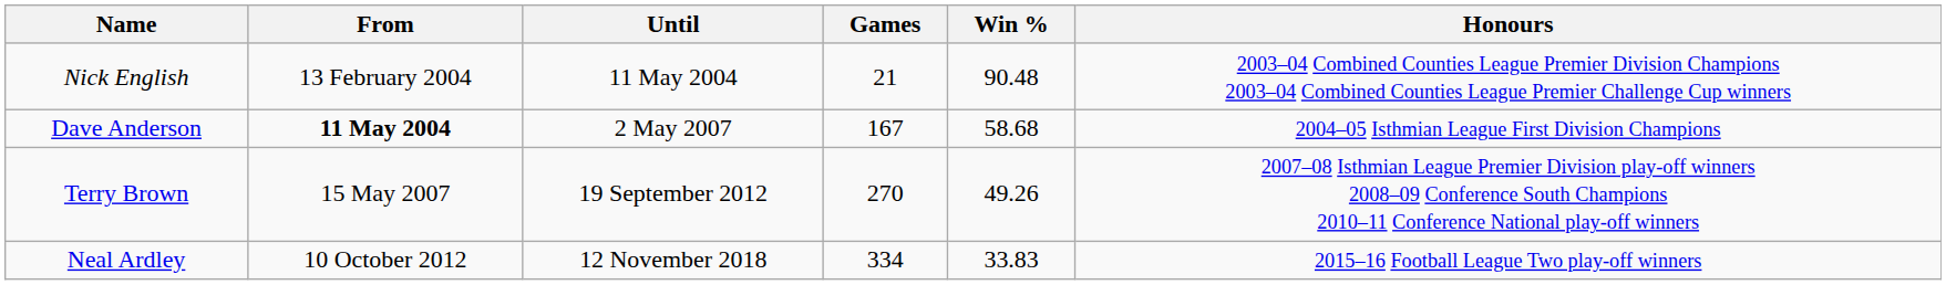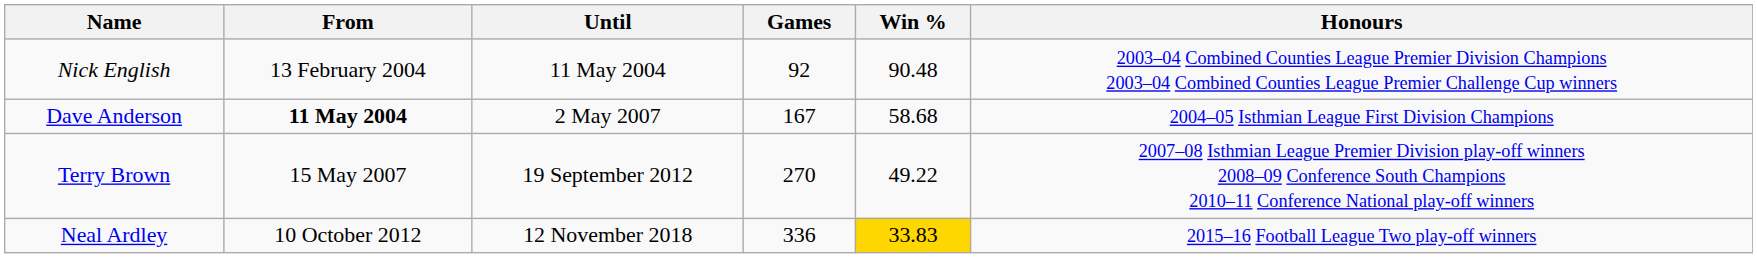Nick English | Games: 21 -> 92
Terry Brown | Win %: 49.26 -> 49.22
Neal Ardley | Games: 334 -> 336
Neal Ardley | Win %: no background -> gold background
